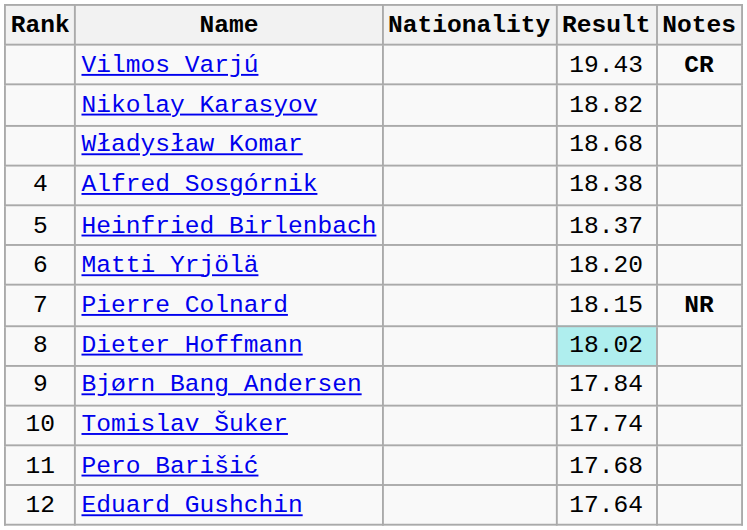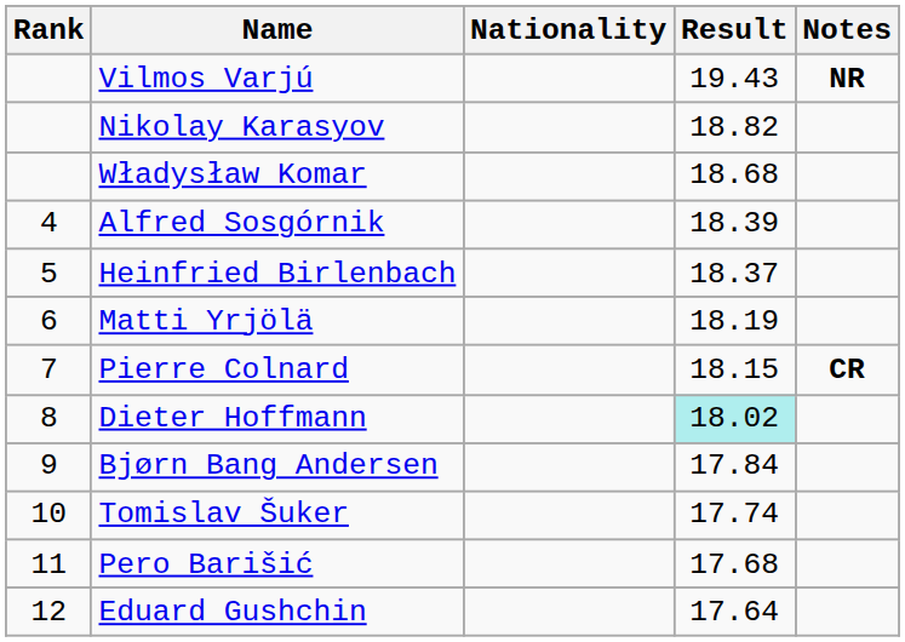Vilmos Varjú | Notes: CR -> NR
Alfred Sosgórnik | Result: 18.38 -> 18.39
Matti Yrjölä | Result: 18.20 -> 18.19
Pierre Colnard | Notes: NR -> CR
